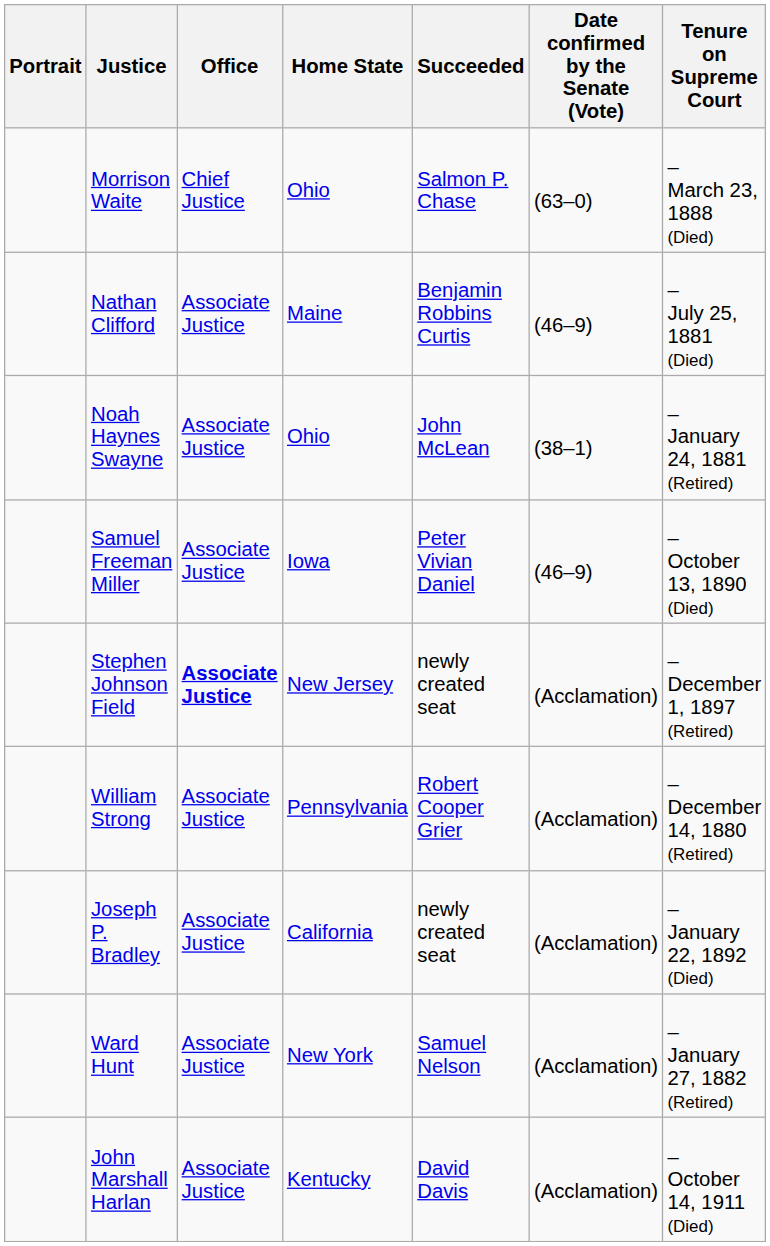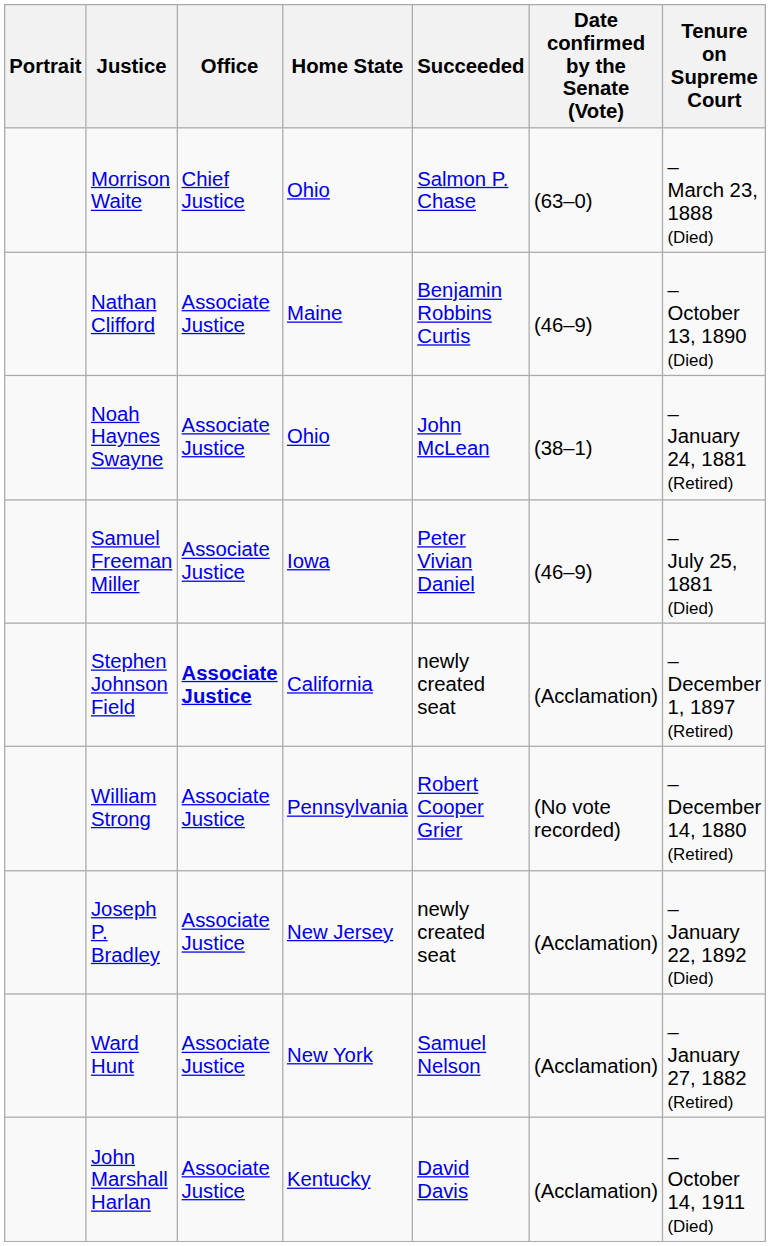Nathan Clifford | Tenure on Supreme Court: – July 25, 1881 (Died) -> – October 13, 1890 (Died)
Samuel Freeman Miller | Tenure on Supreme Court: – October 13, 1890 (Died) -> – July 25, 1881 (Died)
Stephen Johnson Field | Home State: New Jersey -> California
William Strong | Date confirmed by the Senate (Vote): (Acclamation) -> (No vote recorded)
Joseph P. Bradley | Home State: California -> New Jersey
